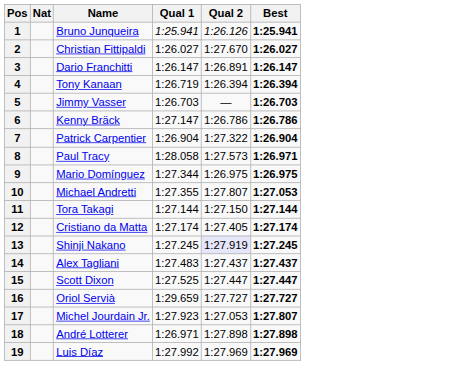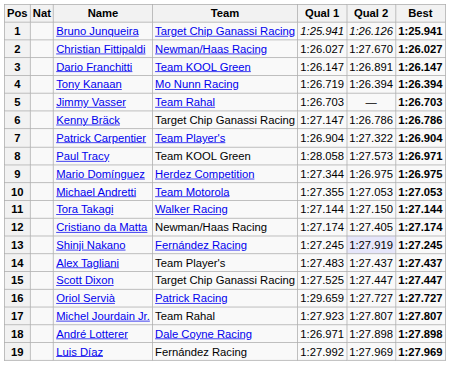+ column: Team | Target Chip Ganassi Racing | Newman/Haas Racing | Team KOOL Green | Mo Nunn Racing | Team Rahal | Target Chip Ganassi Racing | Team Player's | Team KOOL Green | Herdez Competition | Team Motorola | Walker Racing | Newman/Haas Racing | Fernández Racing | Team Player's | Target Chip Ganassi Racing | Patrick Racing | Team Rahal | Dale Coyne Racing | Fernández Racing
10 | Qual 2: 1:27.807 -> 1:27.053
17 | Qual 2: 1:27.053 -> 1:27.807
